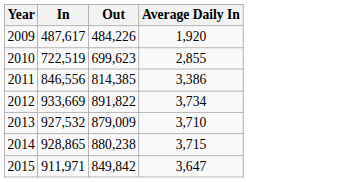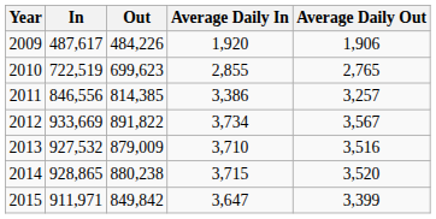+ column: Average Daily Out | 1,906 | 2,765 | 3,257 | 3,567 | 3,516 | 3,520 | 3,399
